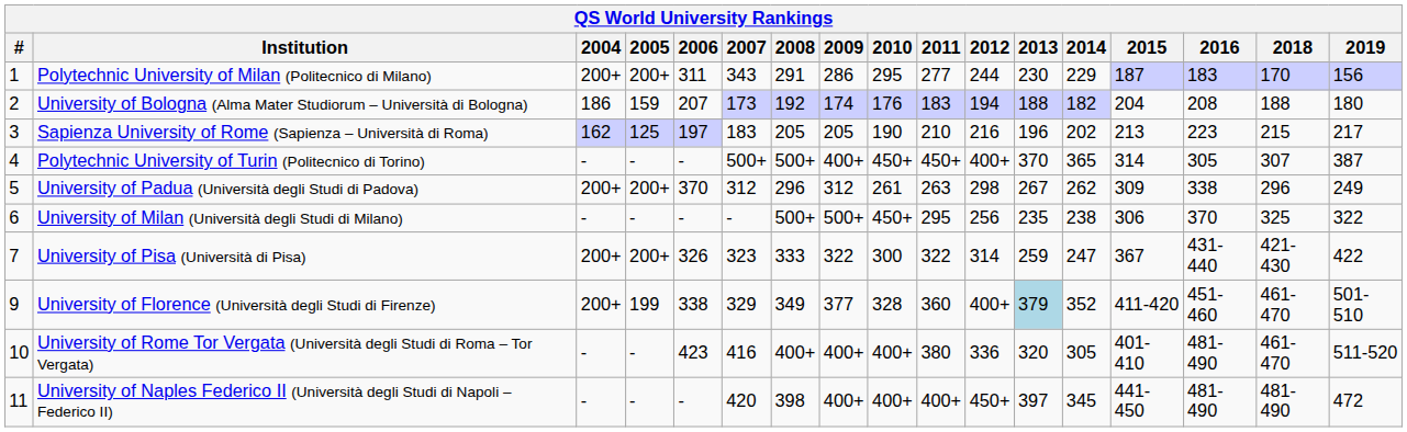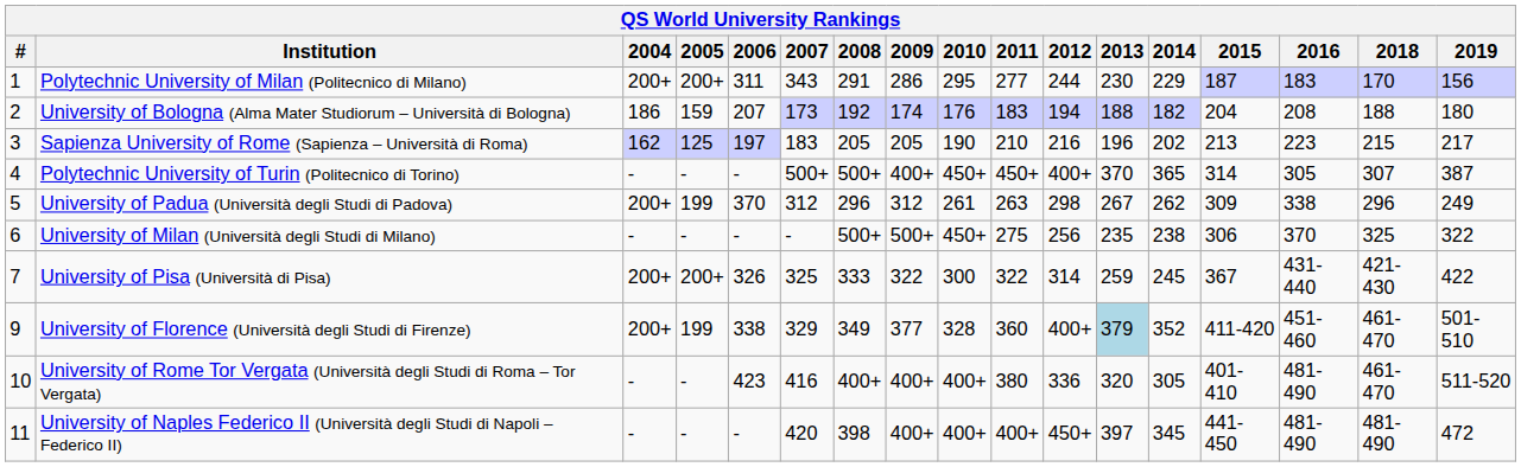University of Padua (Università degli Studi di Padova) | 2005: 200+ -> 199
University of Milan (Università degli Studi di Milano) | 2011: 295 -> 275
University of Pisa (Università di Pisa) | 2007: 323 -> 325
University of Pisa (Università di Pisa) | 2014: 247 -> 245
